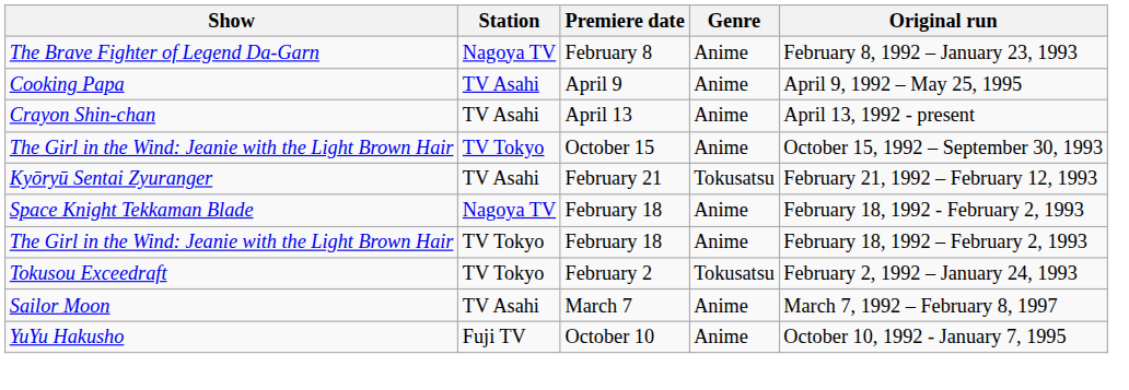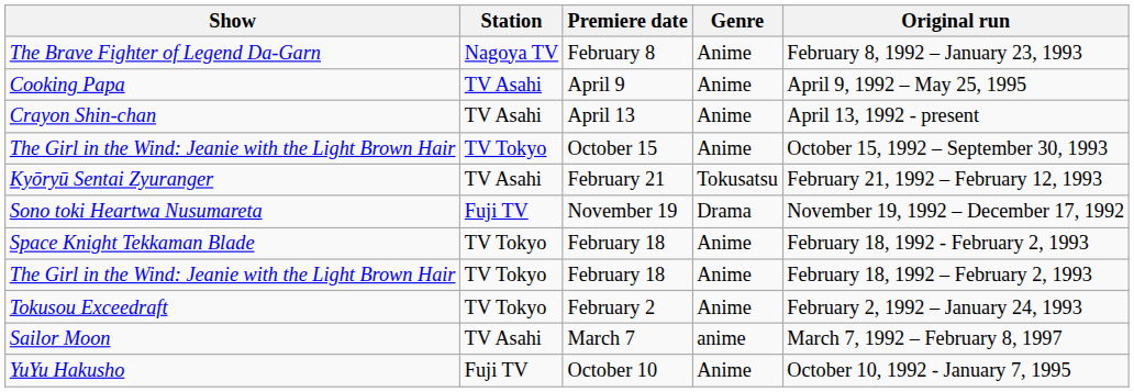+ row: Sono toki Heartwa Nusumareta | Fuji TV | November 19 | Drama | November 19, 1992 – December 17, 1992
Space Knight Tekkaman Blade | Station: Nagoya TV -> TV Tokyo
Tokusou Exceedraft | Genre: Tokusatsu -> Anime
Sailor Moon | Genre: Anime -> anime
